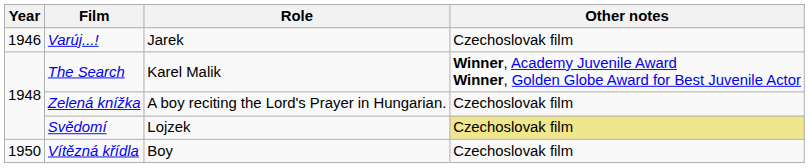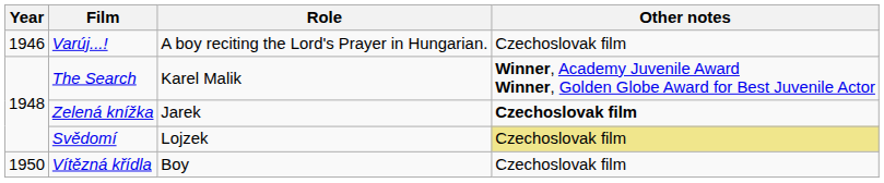Varúj...! | Role: Jarek -> A boy reciting the Lord's Prayer in Hungarian.
Zelená knížka | Role: A boy reciting the Lord's Prayer in Hungarian. -> Jarek
Zelená knížka | Other notes: normal -> bold
